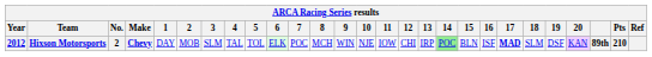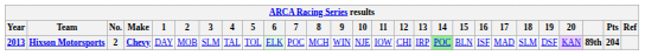Hixson Motorsports | Year: 2012 -> 2013
Hixson Motorsports | 17: bold -> normal
Hixson Motorsports | Pts: 210 -> 204
